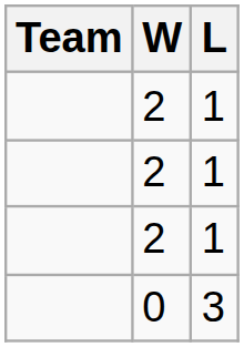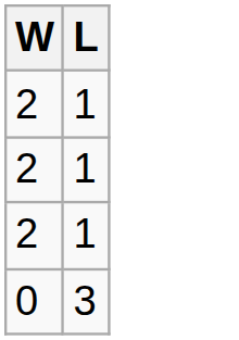- column: Team
